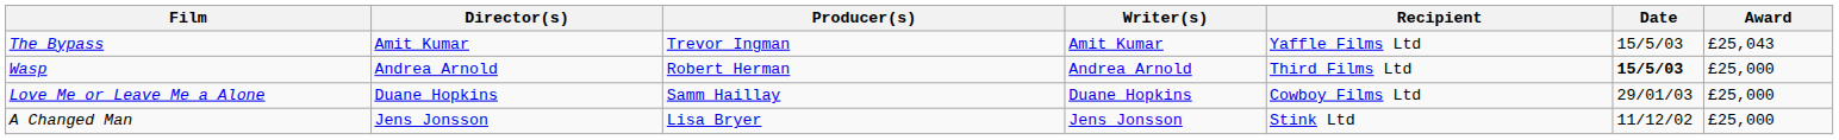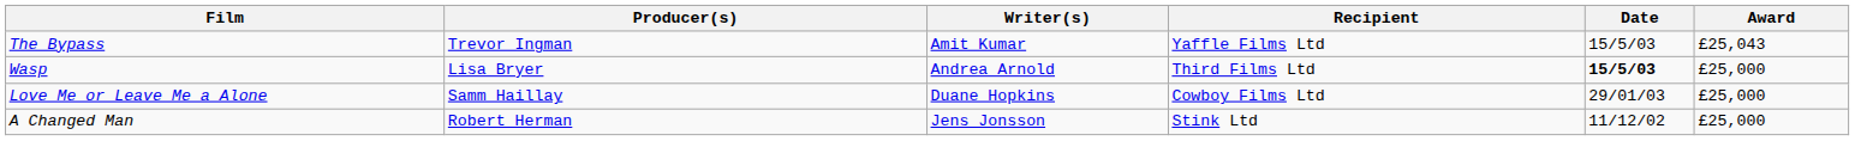- column: Director(s) | Amit Kumar | Andrea Arnold | Duane Hopkins | Jens Jonsson
Wasp | Producer(s): Robert Herman -> Lisa Bryer
A Changed Man | Producer(s): Lisa Bryer -> Robert Herman
